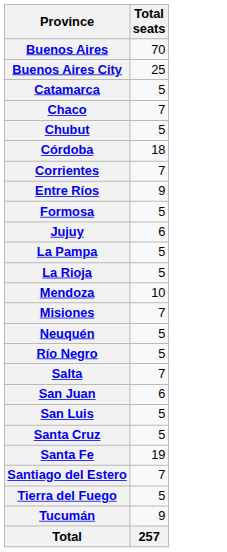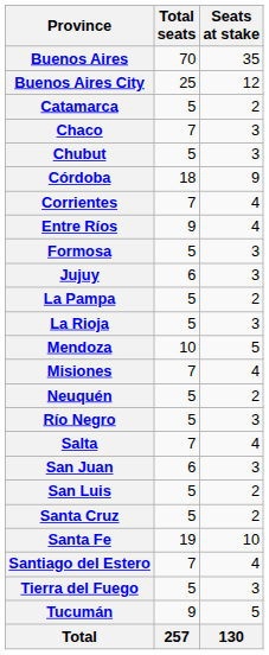+ column: Seats at stake | 35 | 12 | 2 | 3 | 3 | 9 | 4 | 4 | 3 | 3 | 2 | 3 | 5 | 4 | 2 | 3 | 4 | 3 | 2 | 2 | 10 | 4 | 3 | 5 | 130
